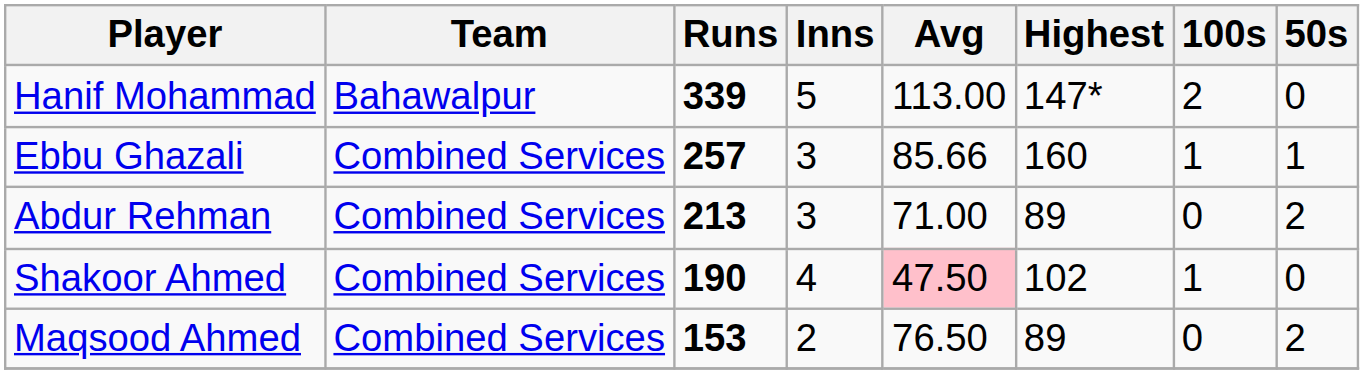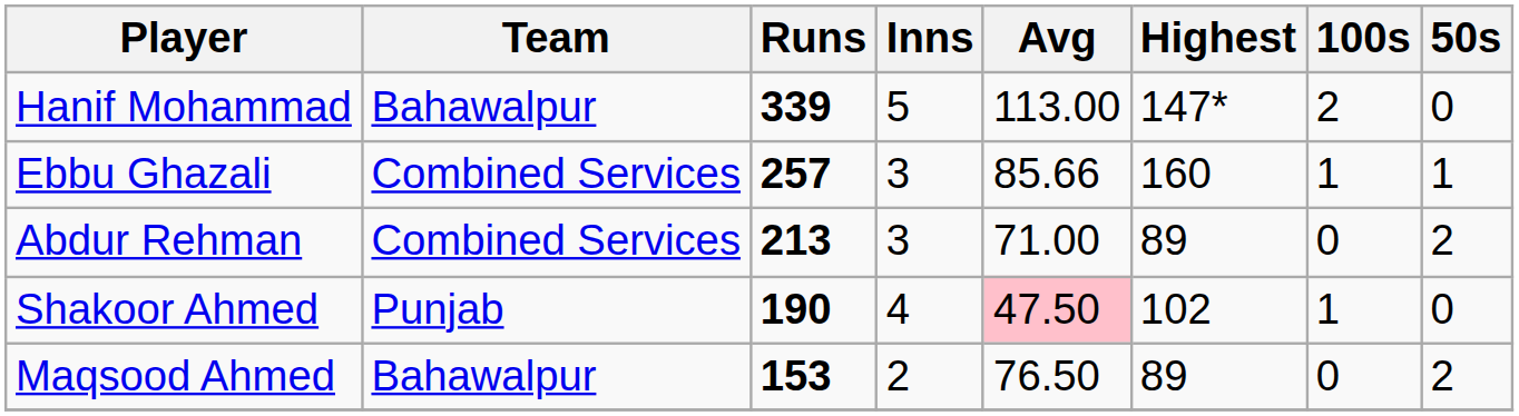Shakoor Ahmed | Team: Combined Services -> Punjab
Maqsood Ahmed | Team: Combined Services -> Bahawalpur
